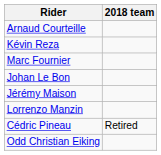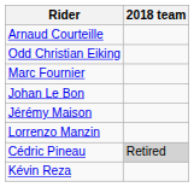rows swapped: Odd Christian Eiking <-> Kévin Reza
Cédric Pineau | 2018 team: no background -> lightgrey background
